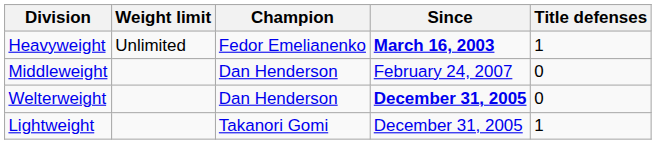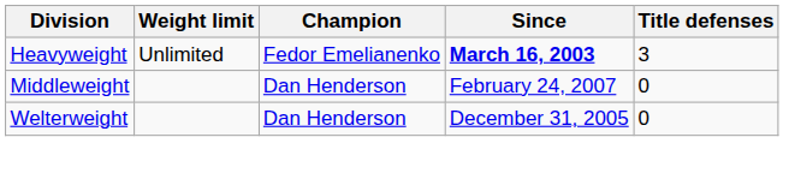Heavyweight | Title defenses: 1 -> 3
Welterweight | Since: bold -> normal
- row: Lightweight | Takanori Gomi | December 31, 2005 | 1
